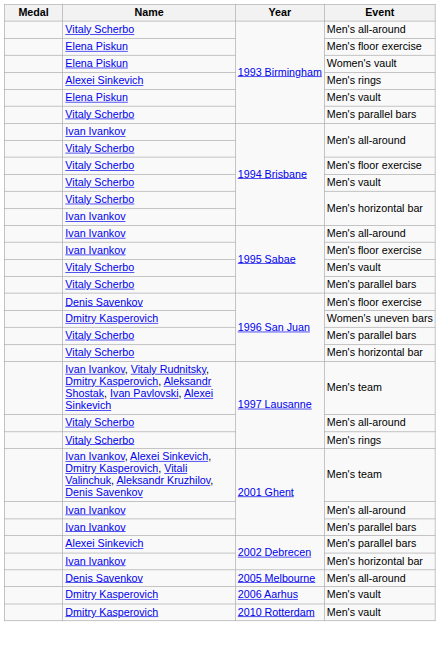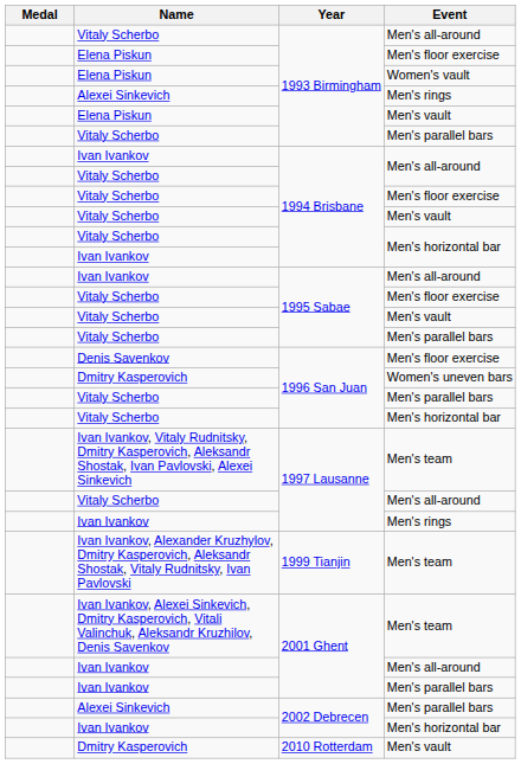1995 Sabae / Men's floor exercise | Name: Ivan Ivankov -> Vitaly Scherbo
1997 Lausanne / Men's rings | Name: Vitaly Scherbo -> Ivan Ivankov
+ row: Ivan Ivankov, Alexander Kruzhylov, Dmitry Kasperovich, Aleksandr Shostak, Vitaly Rudnitsky, Ivan Pavlovski | 1999 Tianjin | Men's team
- row: Denis Savenkov | 2005 Melbourne | Men's all-around
- row: Dmitry Kasperovich | 2006 Aarhus | Men's vault
